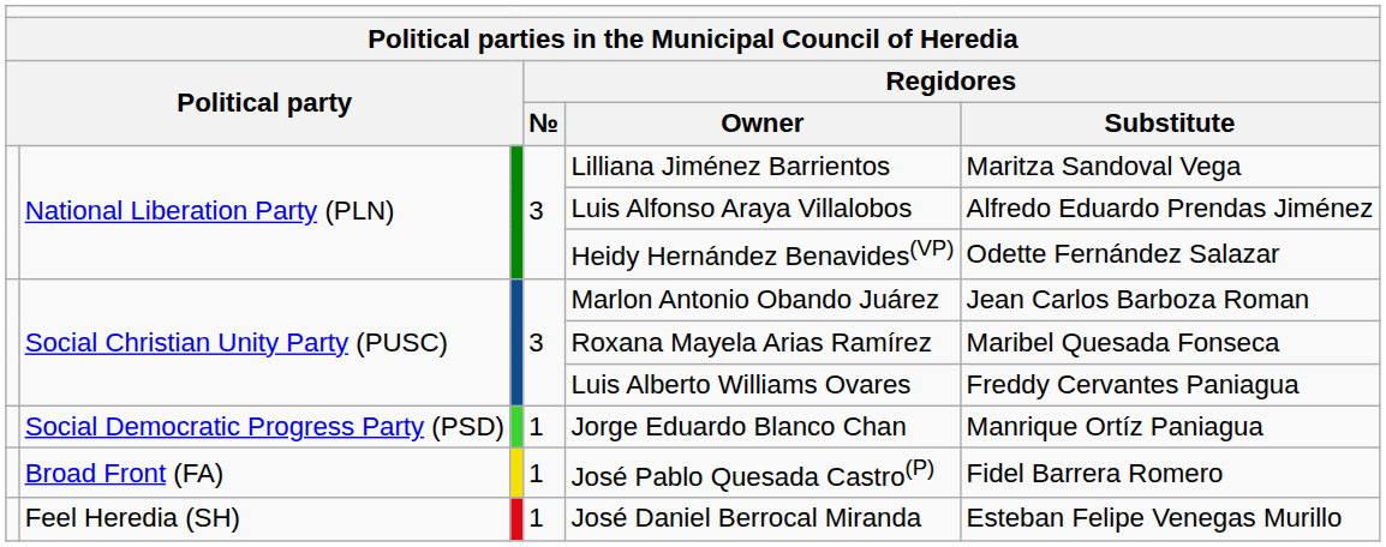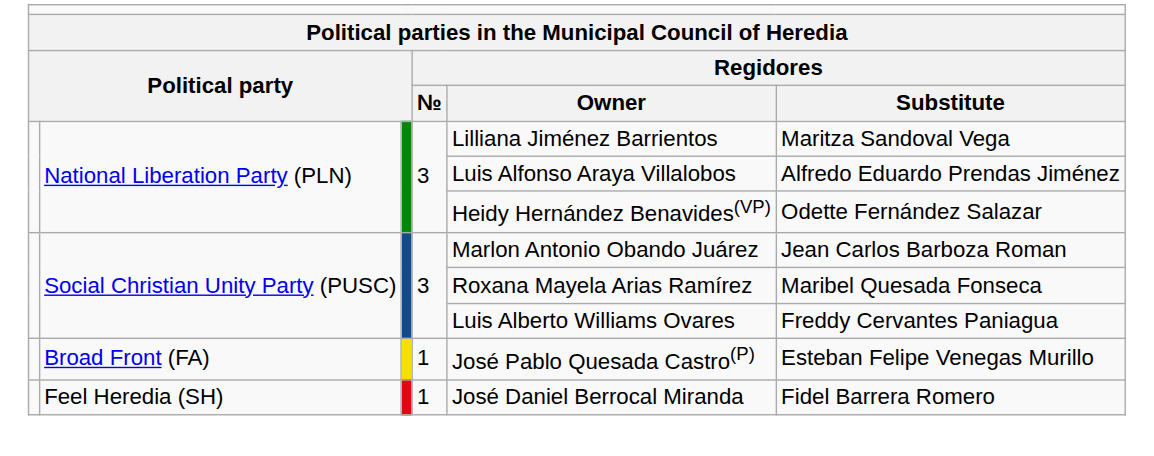- row: Social Democratic Progress Party (PSD) | 1 | Jorge Eduardo Blanco Chan | Manrique Ortíz Paniagua
Broad Front (FA) | column 6: Fidel Barrera Romero -> Esteban Felipe Venegas Murillo
Feel Heredia (SH) | column 6: Esteban Felipe Venegas Murillo -> Fidel Barrera Romero
